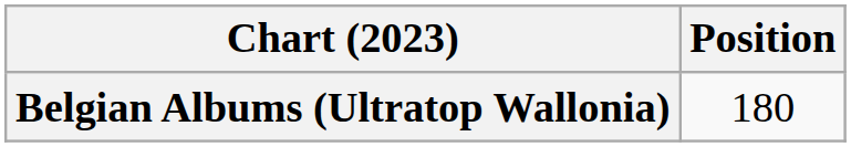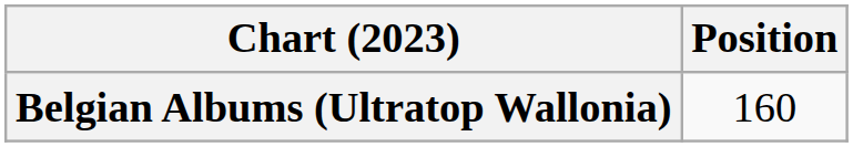Belgian Albums (Ultratop Wallonia) | Position: 180 -> 160
